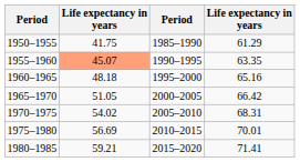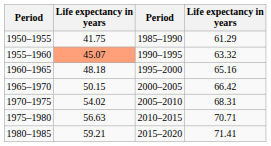1955–1960 | column 4: 63.35 -> 63.32
1965–1970 | column 2: 51.05 -> 50.15
1975–1980 | column 2: 56.69 -> 56.63
1975–1980 | column 4: 70.01 -> 70.71
